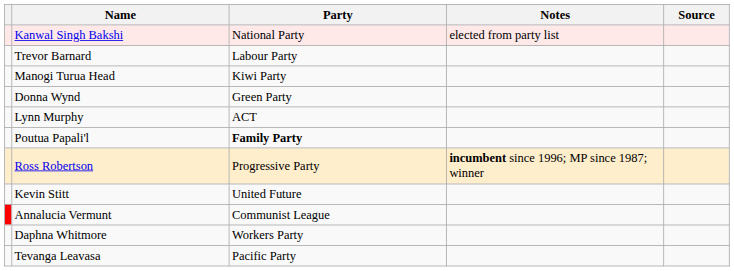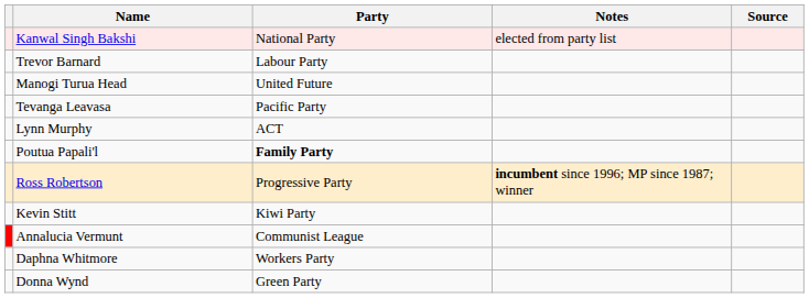Manogi Turua Head | Party: Kiwi Party -> United Future
rows swapped: Tevanga Leavasa <-> Donna Wynd
Kevin Stitt | Party: United Future -> Kiwi Party
